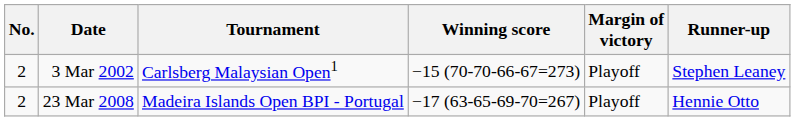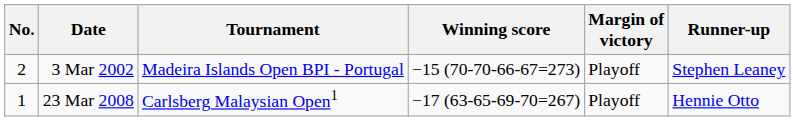3 Mar 2002 | Tournament: Carlsberg Malaysian Open1 -> Madeira Islands Open BPI - Portugal
23 Mar 2008 | No.: 2 -> 1
23 Mar 2008 | Tournament: Madeira Islands Open BPI - Portugal -> Carlsberg Malaysian Open1
